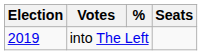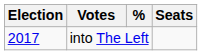into The Left | Election: 2019 -> 2017
